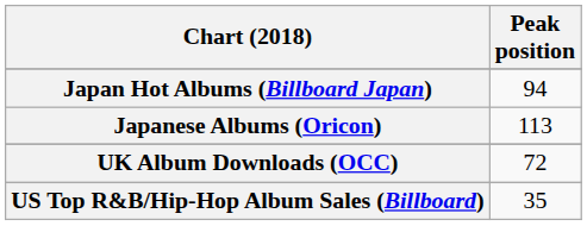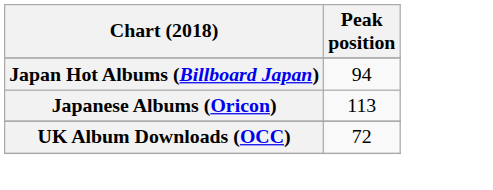- row: US Top R&B/Hip-Hop Album Sales (Billboard) | 35
